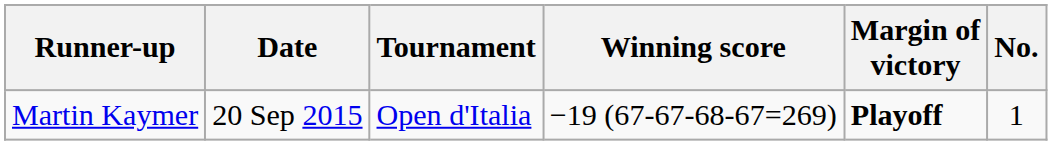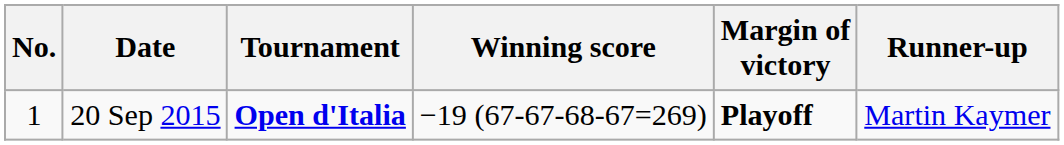columns swapped: No. <-> Runner-up
20 Sep 2015 | Tournament: normal -> bold
